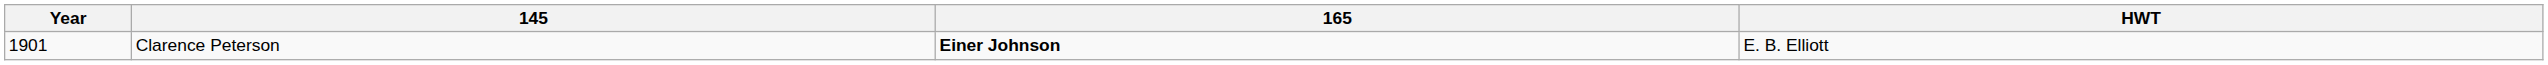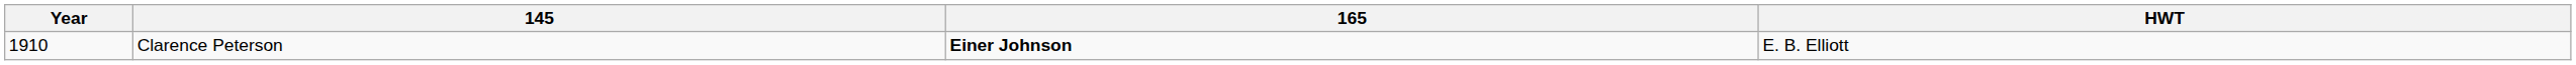Clarence Peterson | Year: 1901 -> 1910
